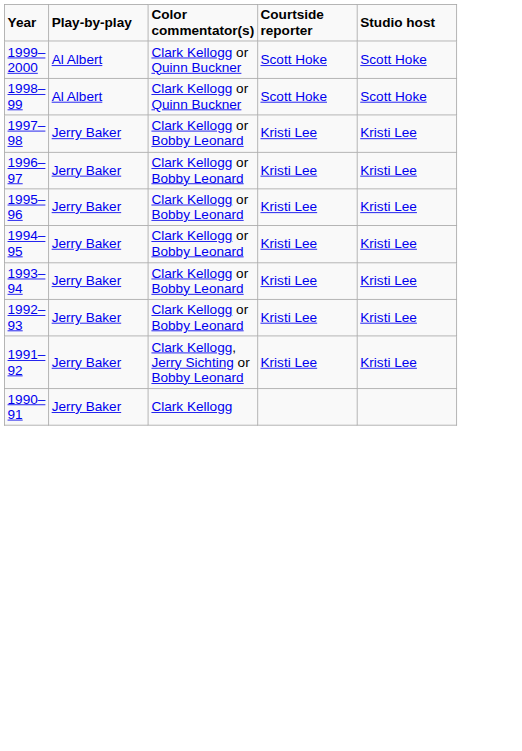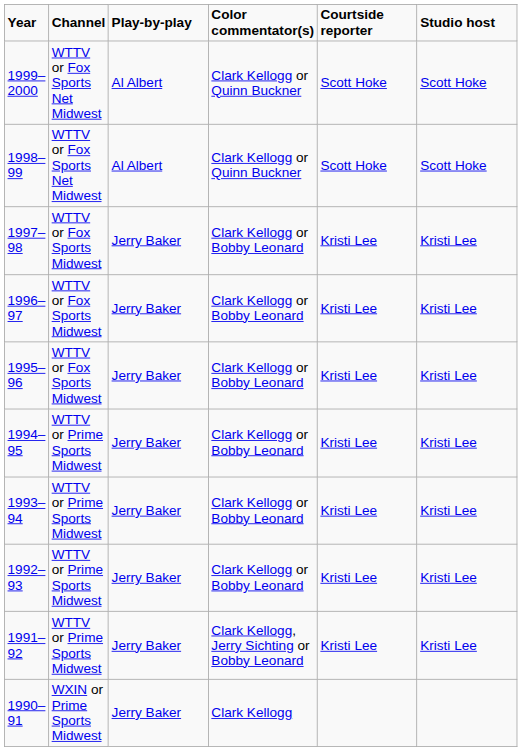+ column: Channel | WTTV or Fox Sports Net Midwest | WTTV or Fox Sports Net Midwest | WTTV or Fox Sports Midwest | WTTV or Fox Sports Midwest | WTTV or Fox Sports Midwest | WTTV or Prime Sports Midwest | WTTV or Prime Sports Midwest | WTTV or Prime Sports Midwest | WTTV or Prime Sports Midwest | WXIN or Prime Sports Midwest
